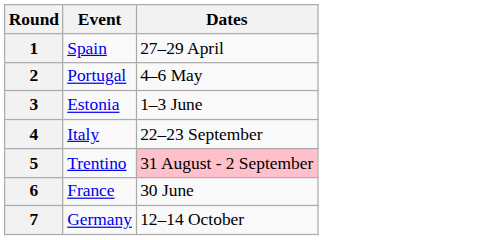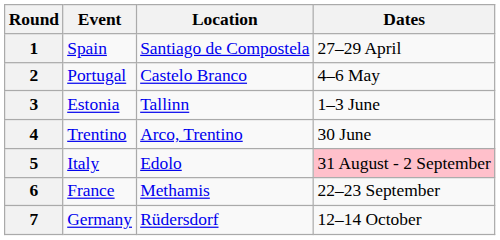+ column: Location | Santiago de Compostela | Castelo Branco | Tallinn | Arco, Trentino | Edolo | Methamis | Rüdersdorf
4 | Event: Italy -> Trentino
4 | Dates: 22–23 September -> 30 June
5 | Event: Trentino -> Italy
6 | Dates: 30 June -> 22–23 September
